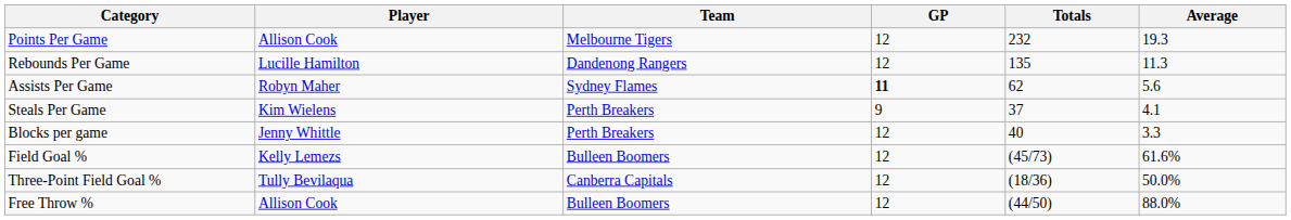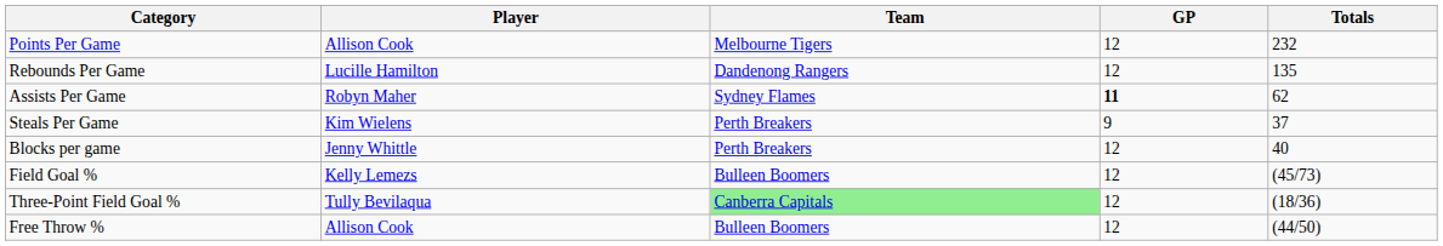- column: Average | 19.3 | 11.3 | 5.6 | 4.1 | 3.3 | 61.6% | 50.0% | 88.0%
Three-Point Field Goal % | Team: no background -> lightgreen background
